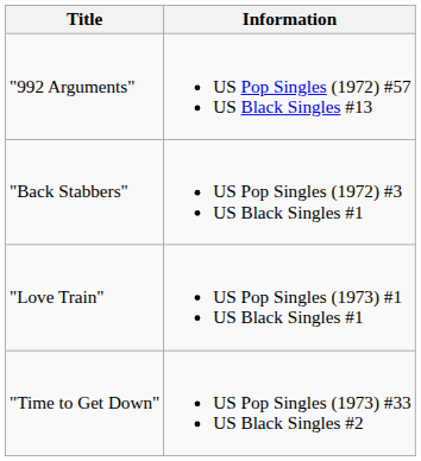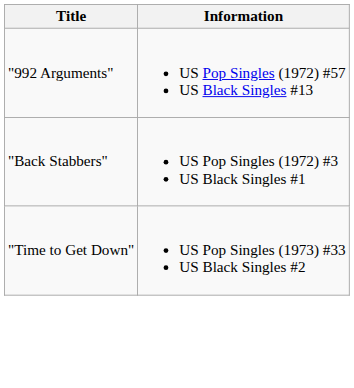- row: "Love Train" | US Pop Singles (1973) #1 US Black Singles #1
